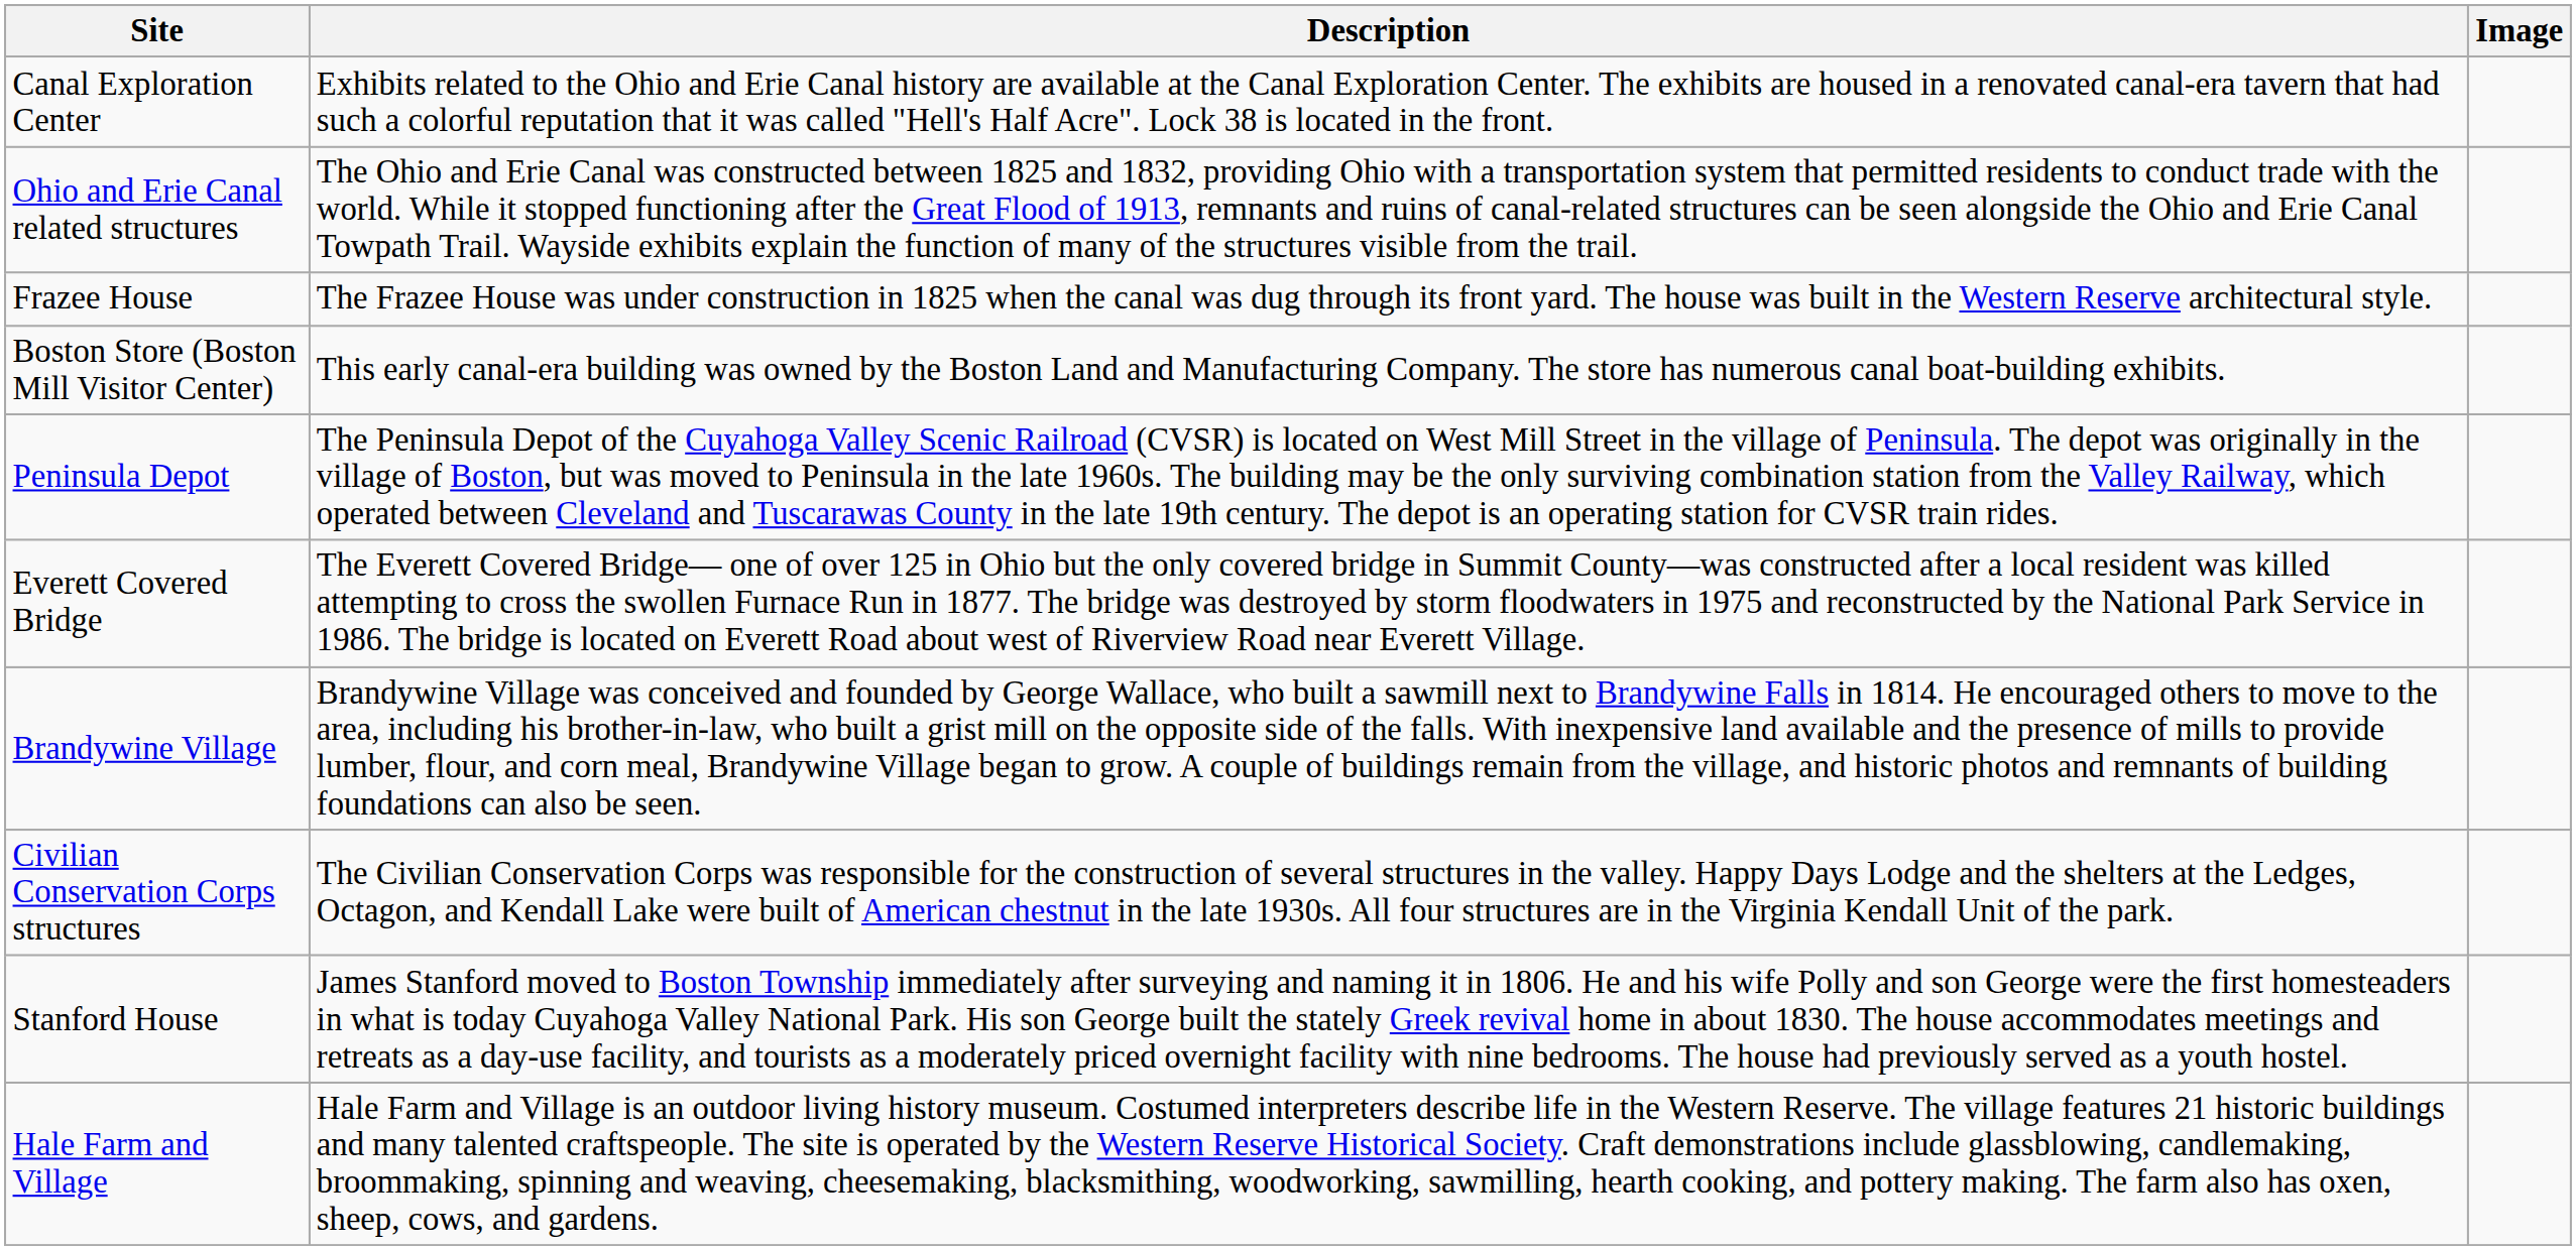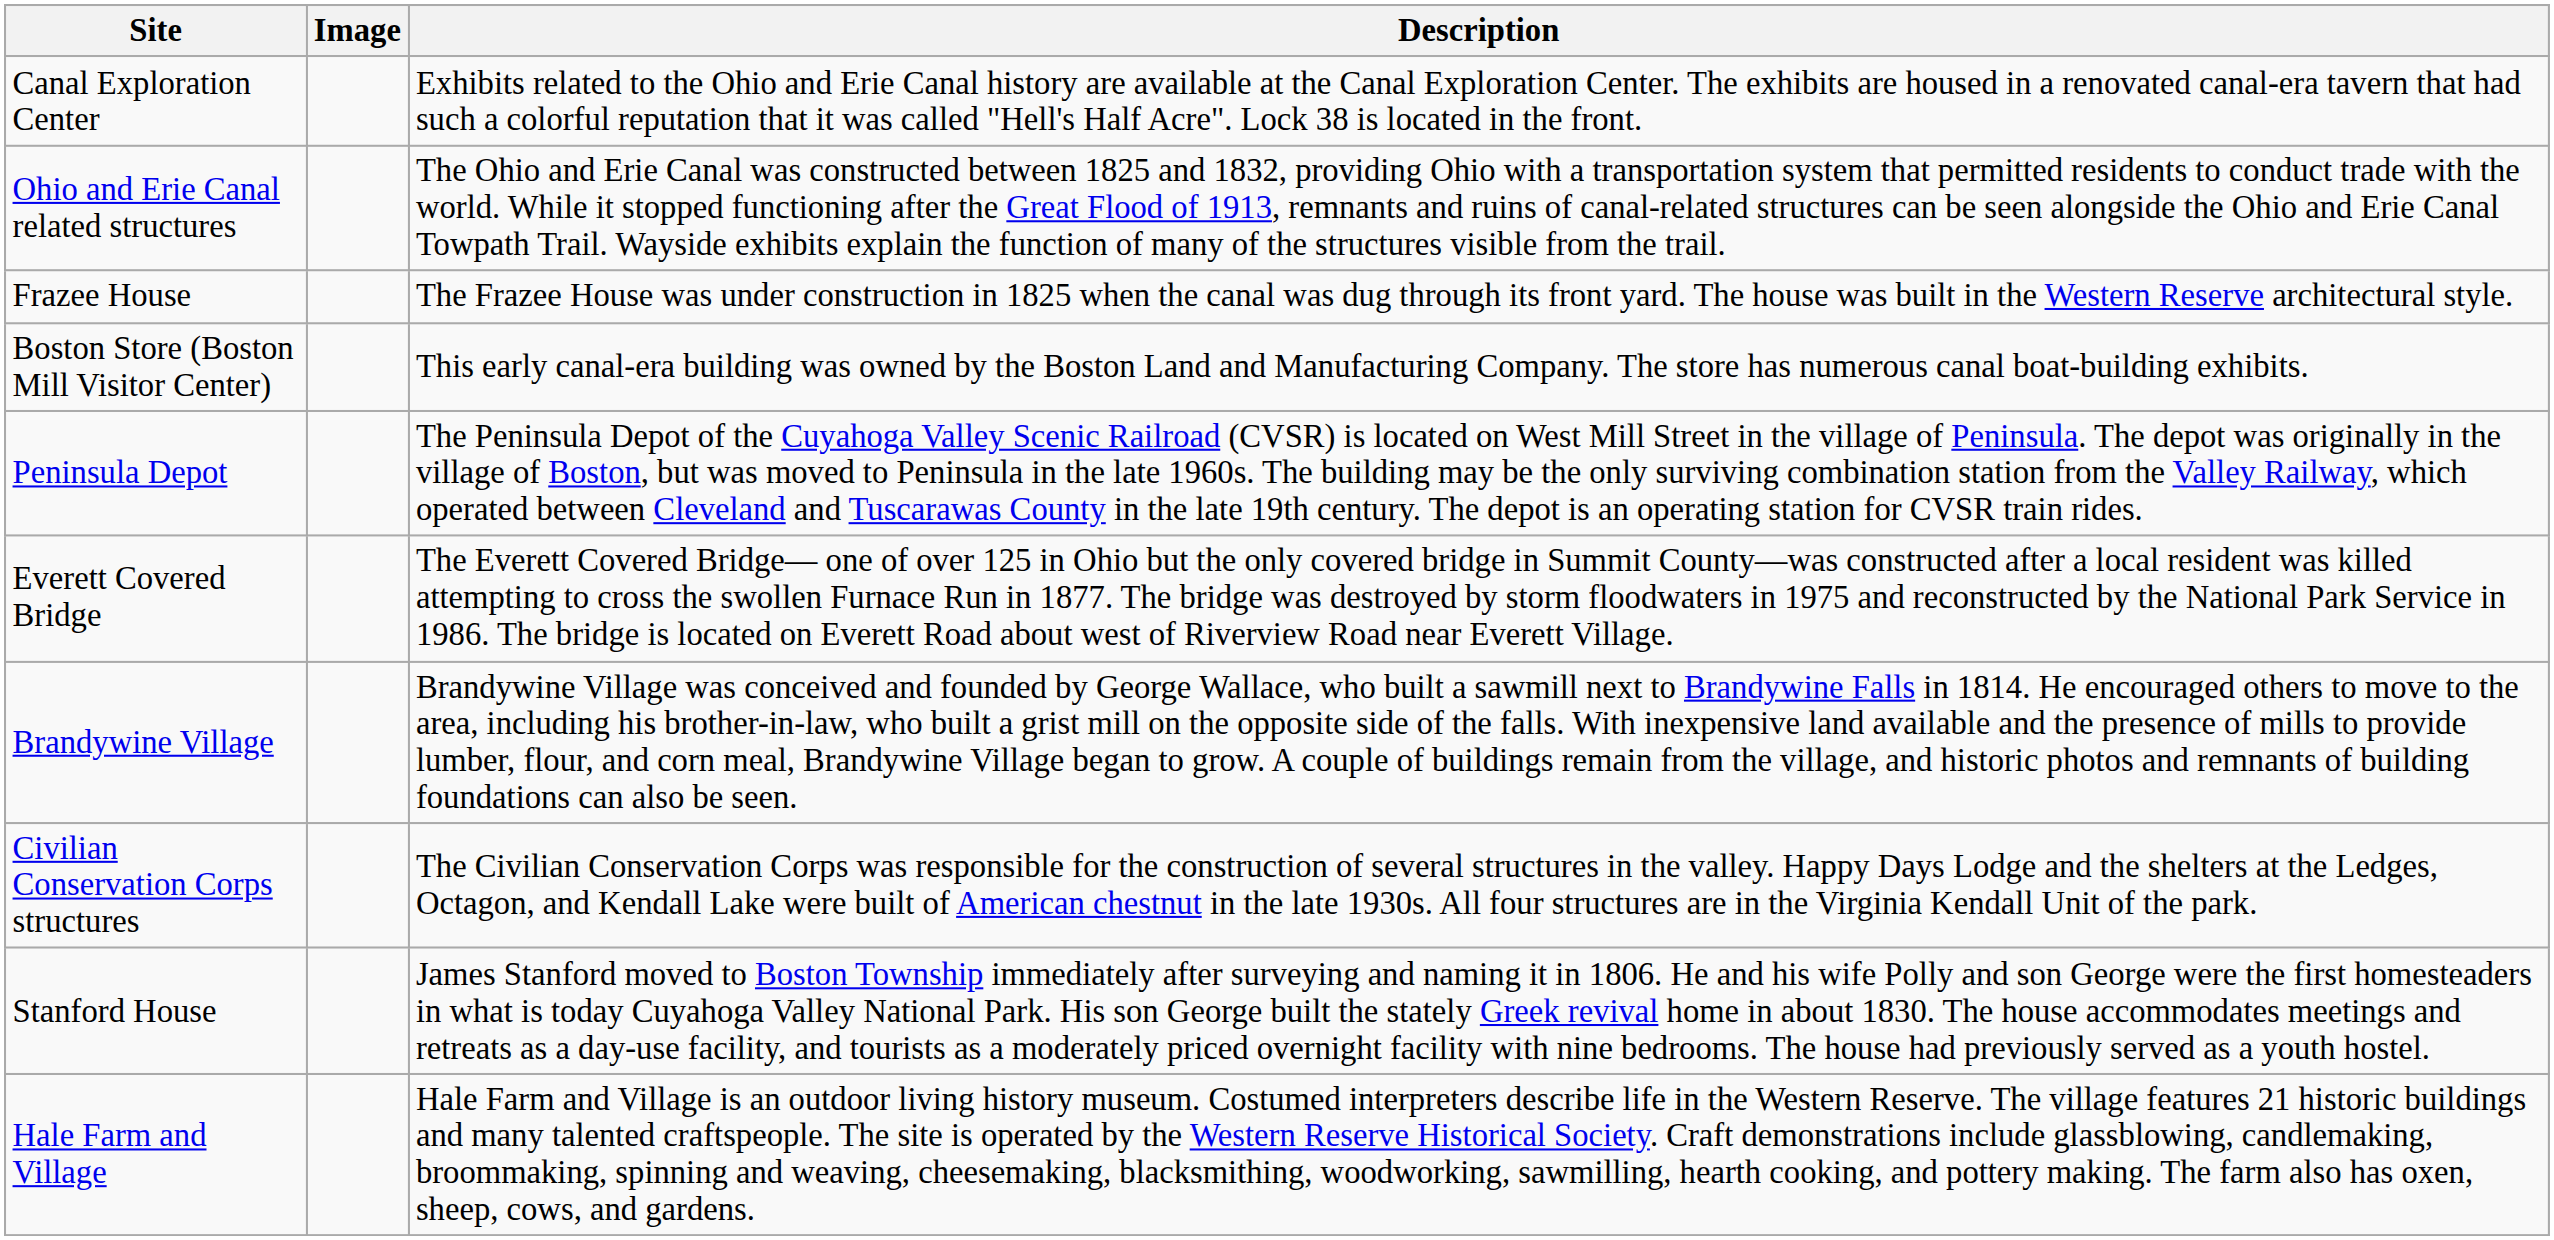columns swapped: Image <-> Description
